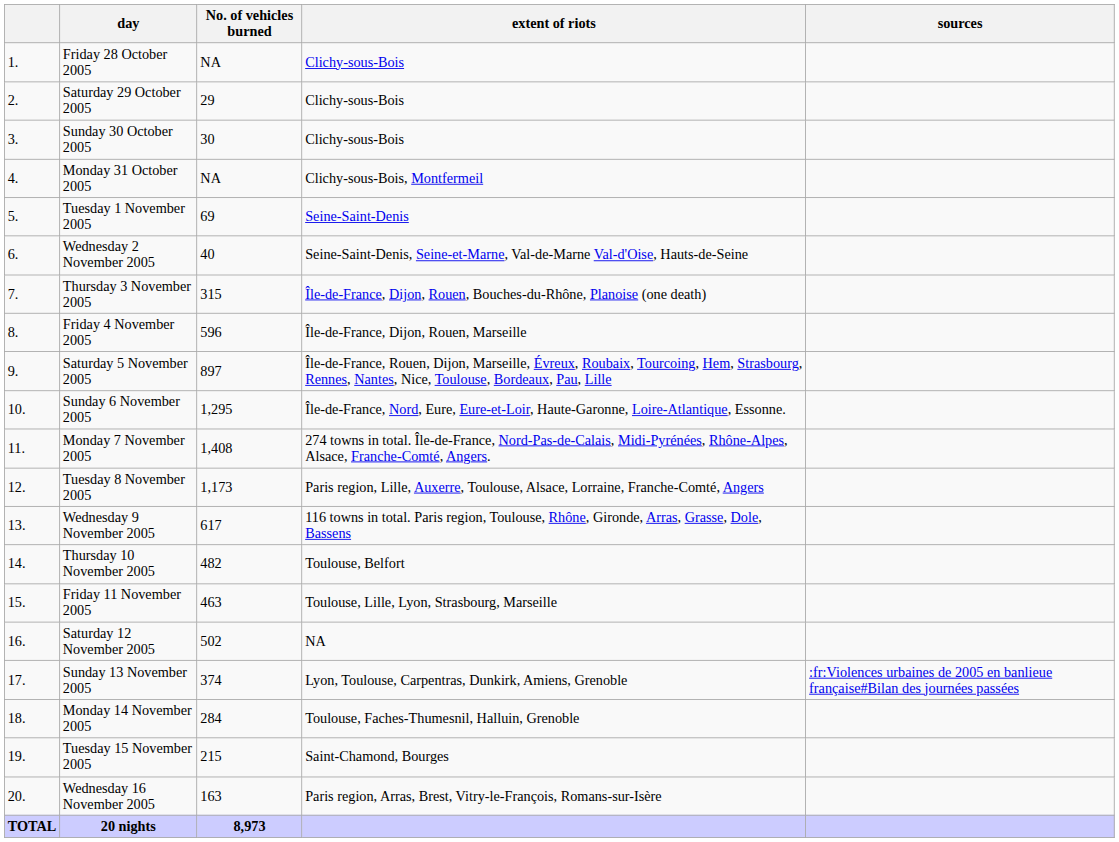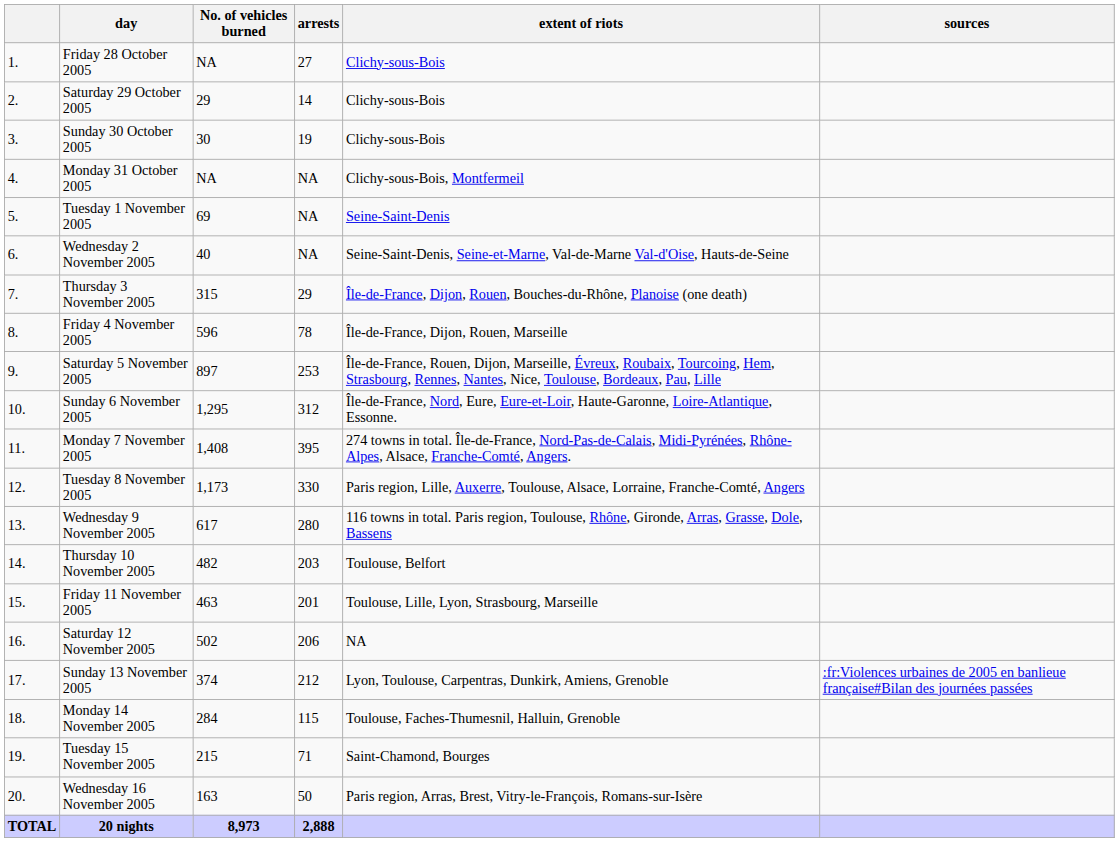+ column: arrests | 27 | 14 | 19 | NA | NA | NA | 29 | 78 | 253 | 312 | 395 | 330 | 280 | 203 | 201 | 206 | 212 | 115 | 71 | 50 | 2,888
